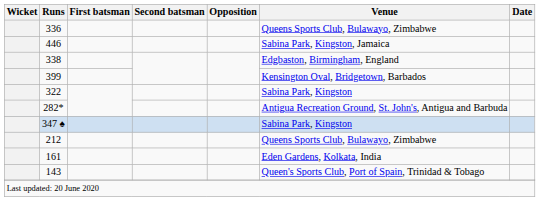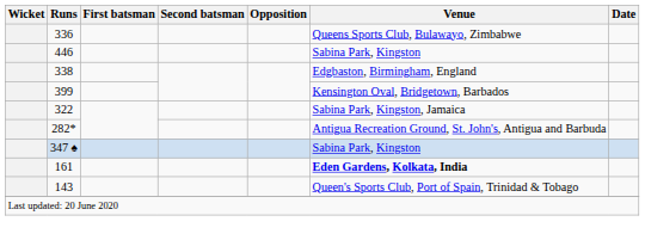446 | Venue: Sabina Park, Kingston, Jamaica -> Sabina Park, Kingston
322 | Venue: Sabina Park, Kingston -> Sabina Park, Kingston, Jamaica
- row: 212 | Queens Sports Club, Bulawayo, Zimbabwe
161 | Venue: normal -> bold
